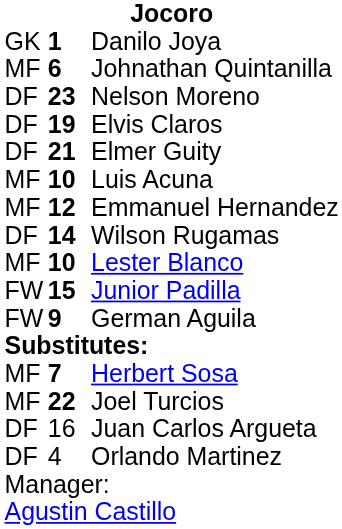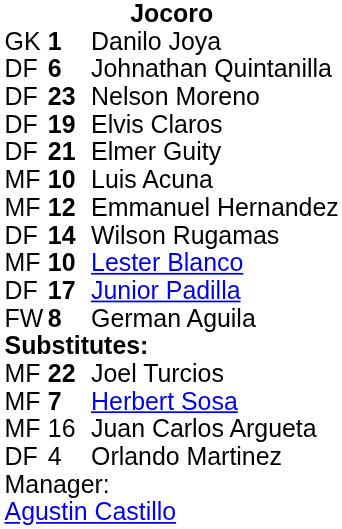Johnathan Quintanilla | column 1: MF -> DF
Junior Padilla | column 1: FW -> DF
Junior Padilla | column 2: 15 -> 17
German Aguila | column 2: 9 -> 8
rows swapped: Herbert Sosa <-> Joel Turcios
Juan Carlos Argueta | column 1: DF -> MF
